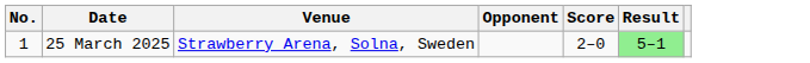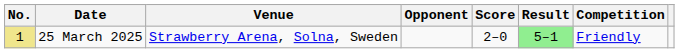+ column: Competition | Friendly
25 March 2025 | No.: no background -> khaki background
